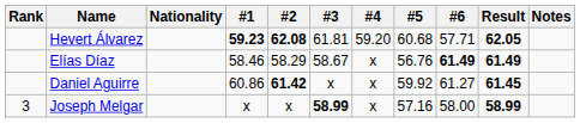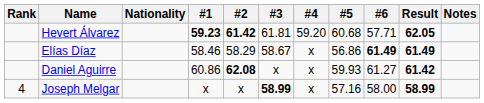Hevert Álvarez | #2: 62.08 -> 61.42
Elías Díaz | #5: 56.76 -> 56.86
Daniel Aguirre | #2: 61.42 -> 62.08
Daniel Aguirre | #5: 59.92 -> 59.93
Daniel Aguirre | Result: 61.45 -> 61.42
Joseph Melgar | Rank: 3 -> 4
